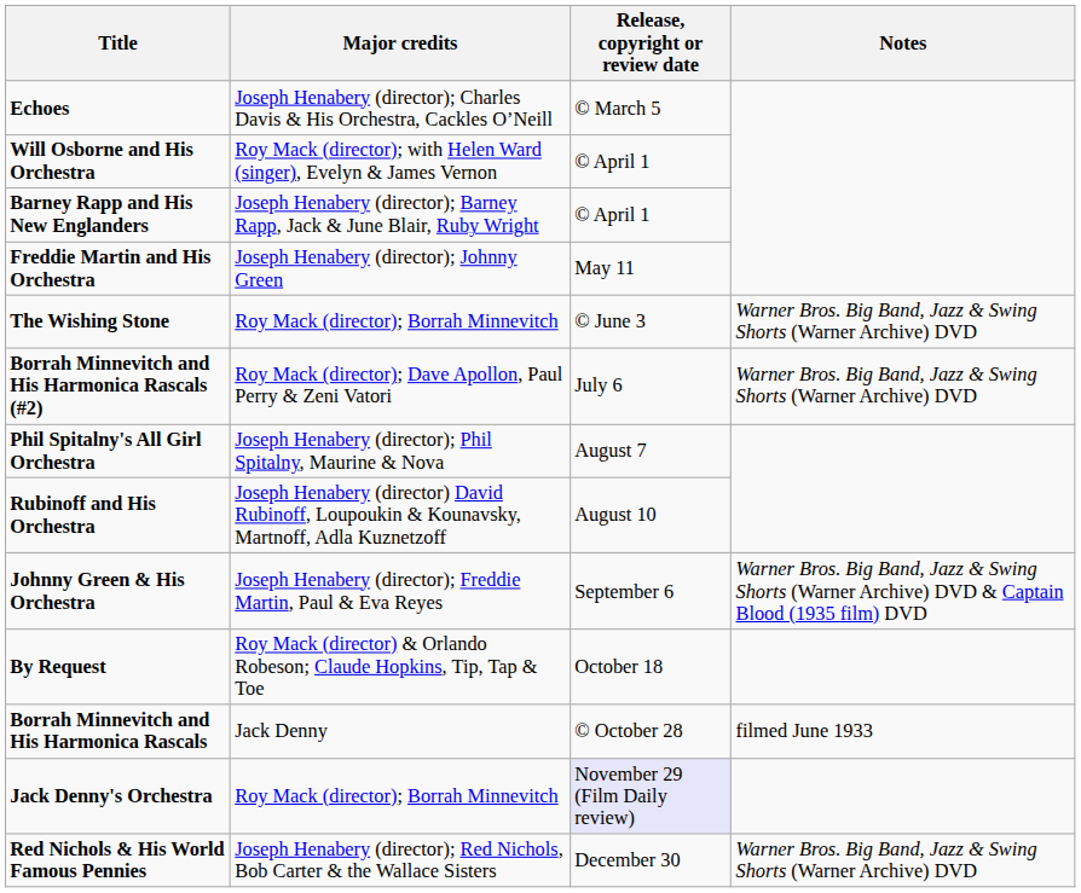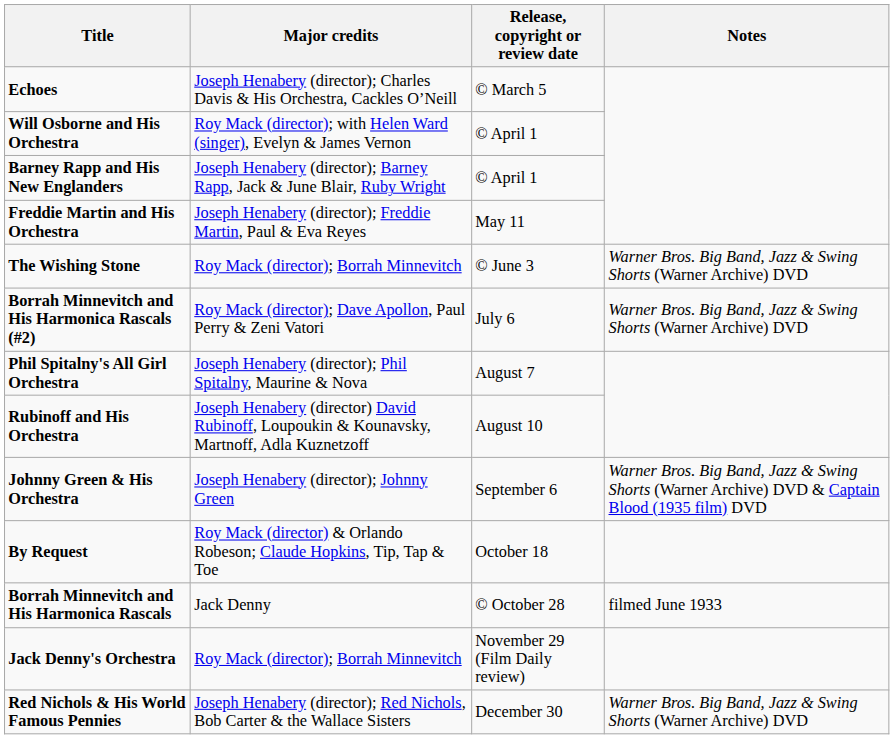Freddie Martin and His Orchestra | Major credits: Joseph Henabery (director); Johnny Green -> Joseph Henabery (director); Freddie Martin, Paul & Eva Reyes
Johnny Green & His Orchestra | Major credits: Joseph Henabery (director); Freddie Martin, Paul & Eva Reyes -> Joseph Henabery (director); Johnny Green
Jack Denny's Orchestra | Release, copyright or review date: lavender background -> no background
